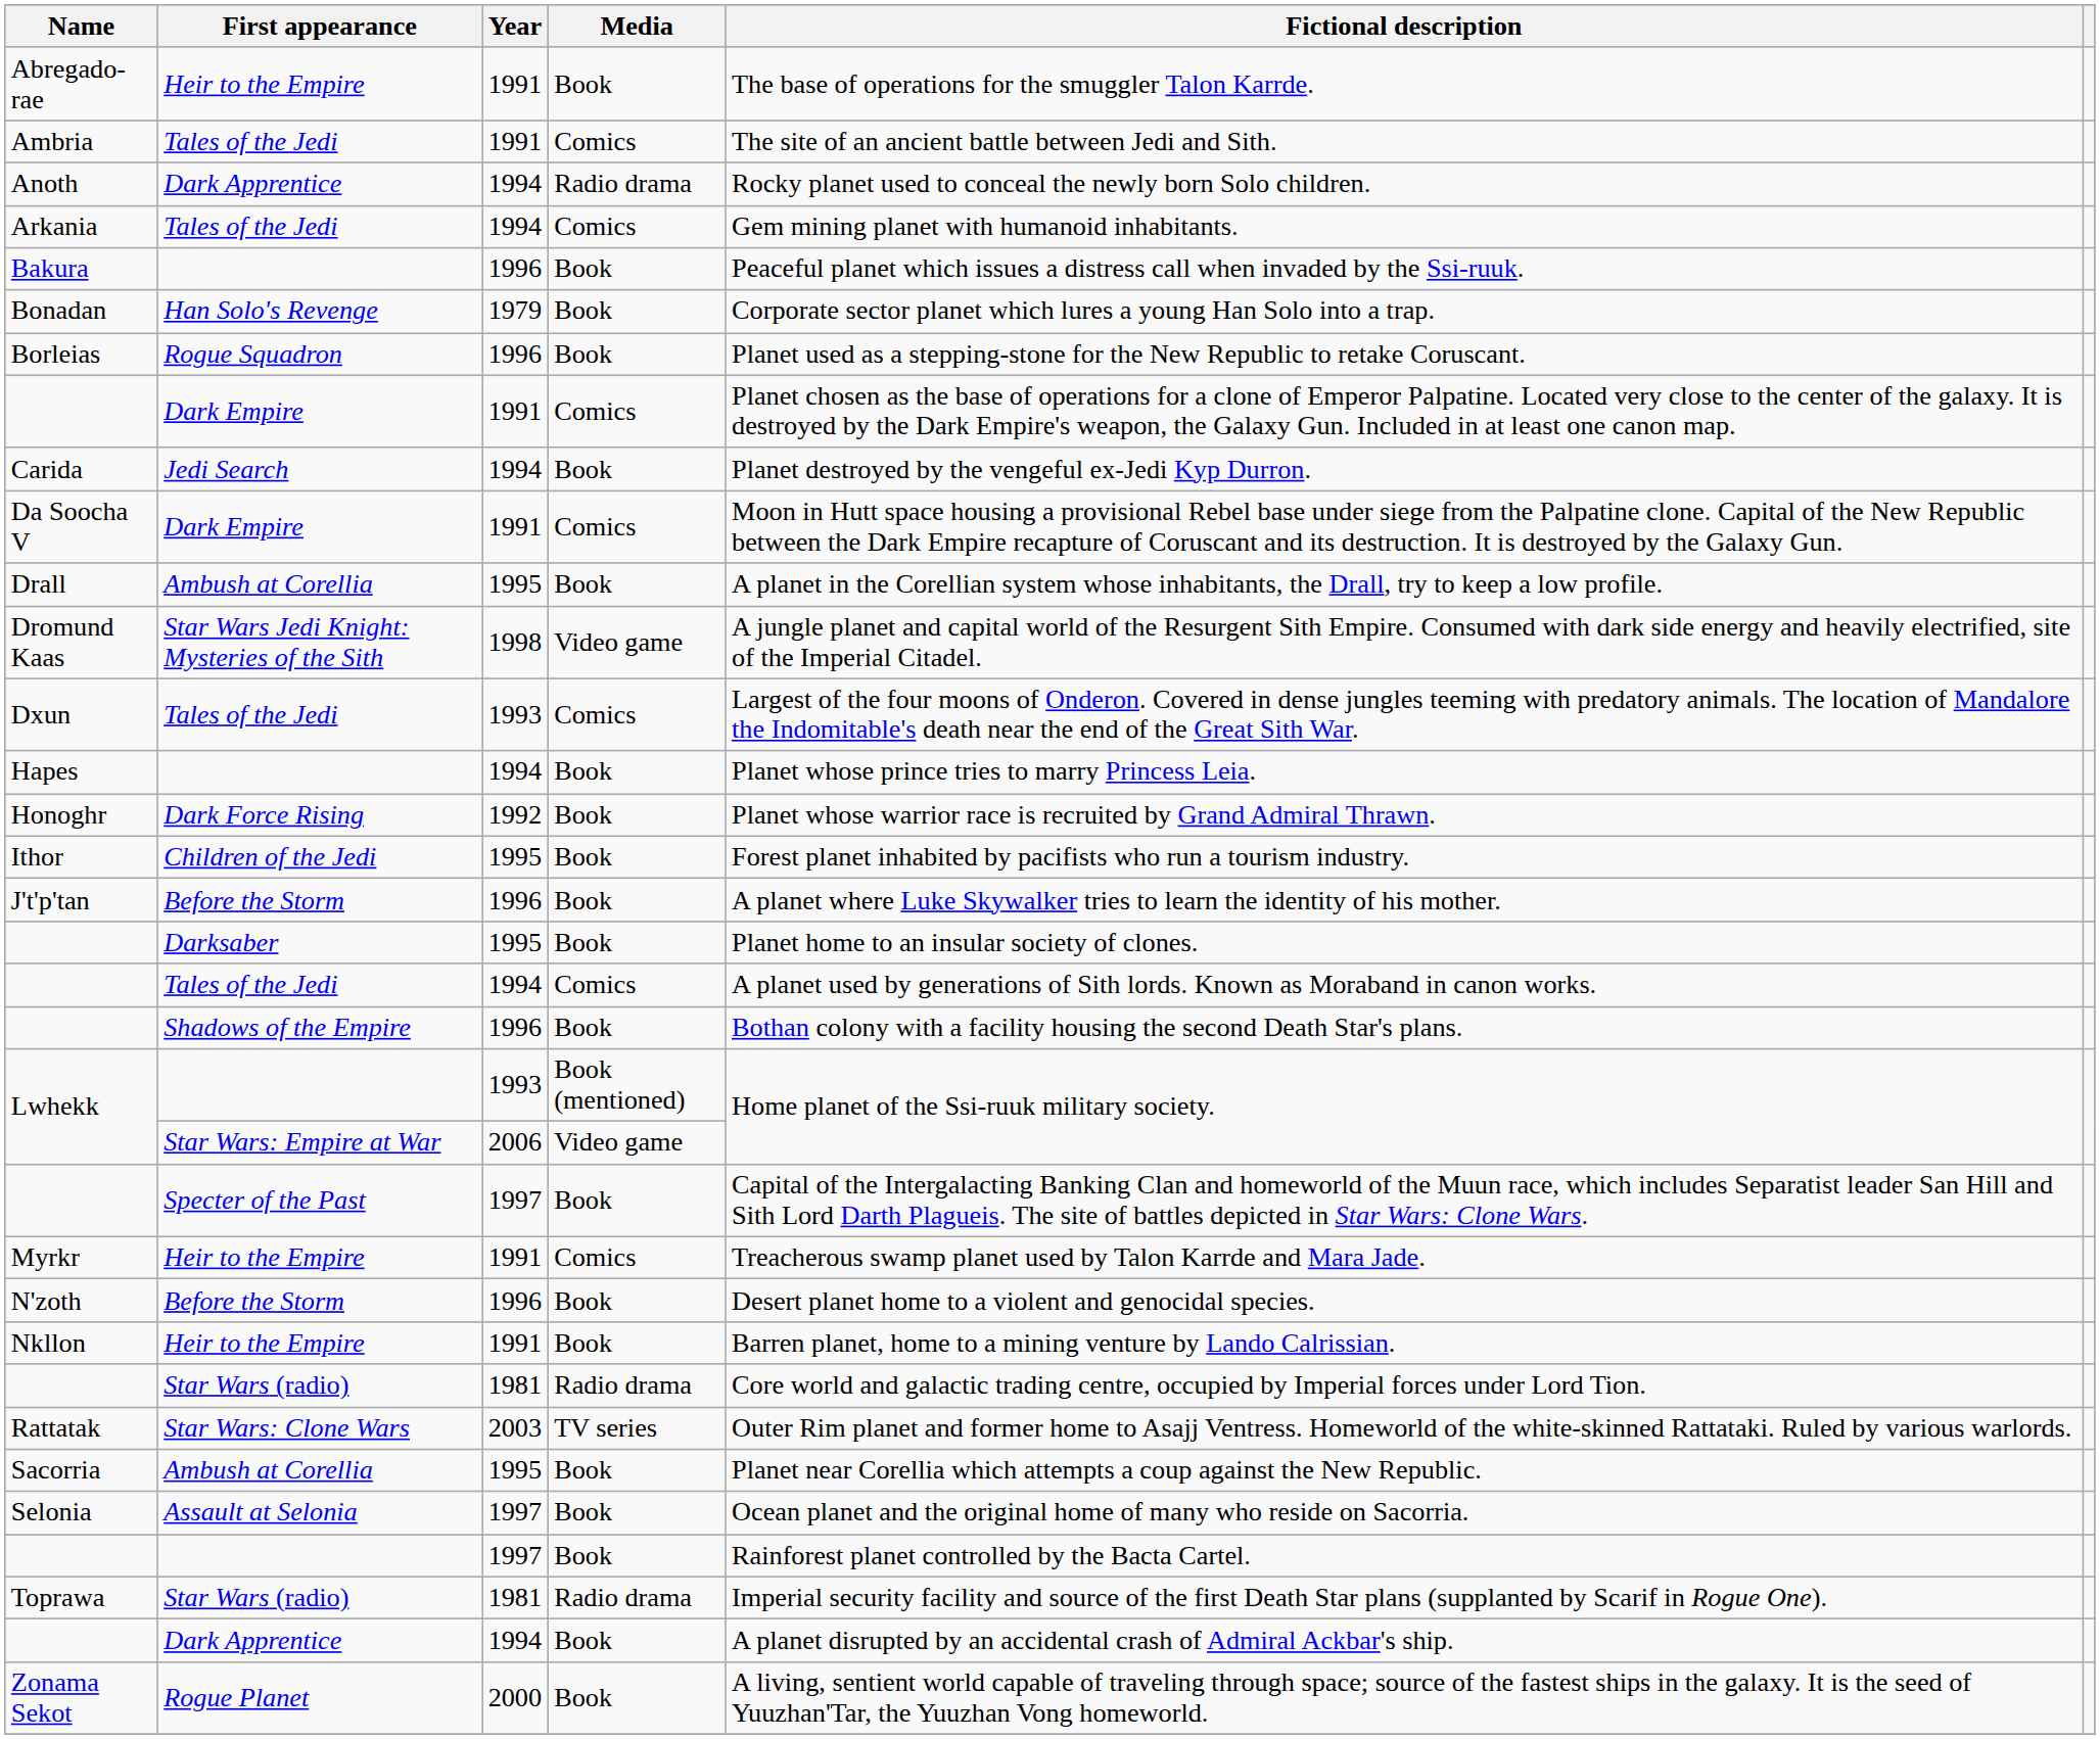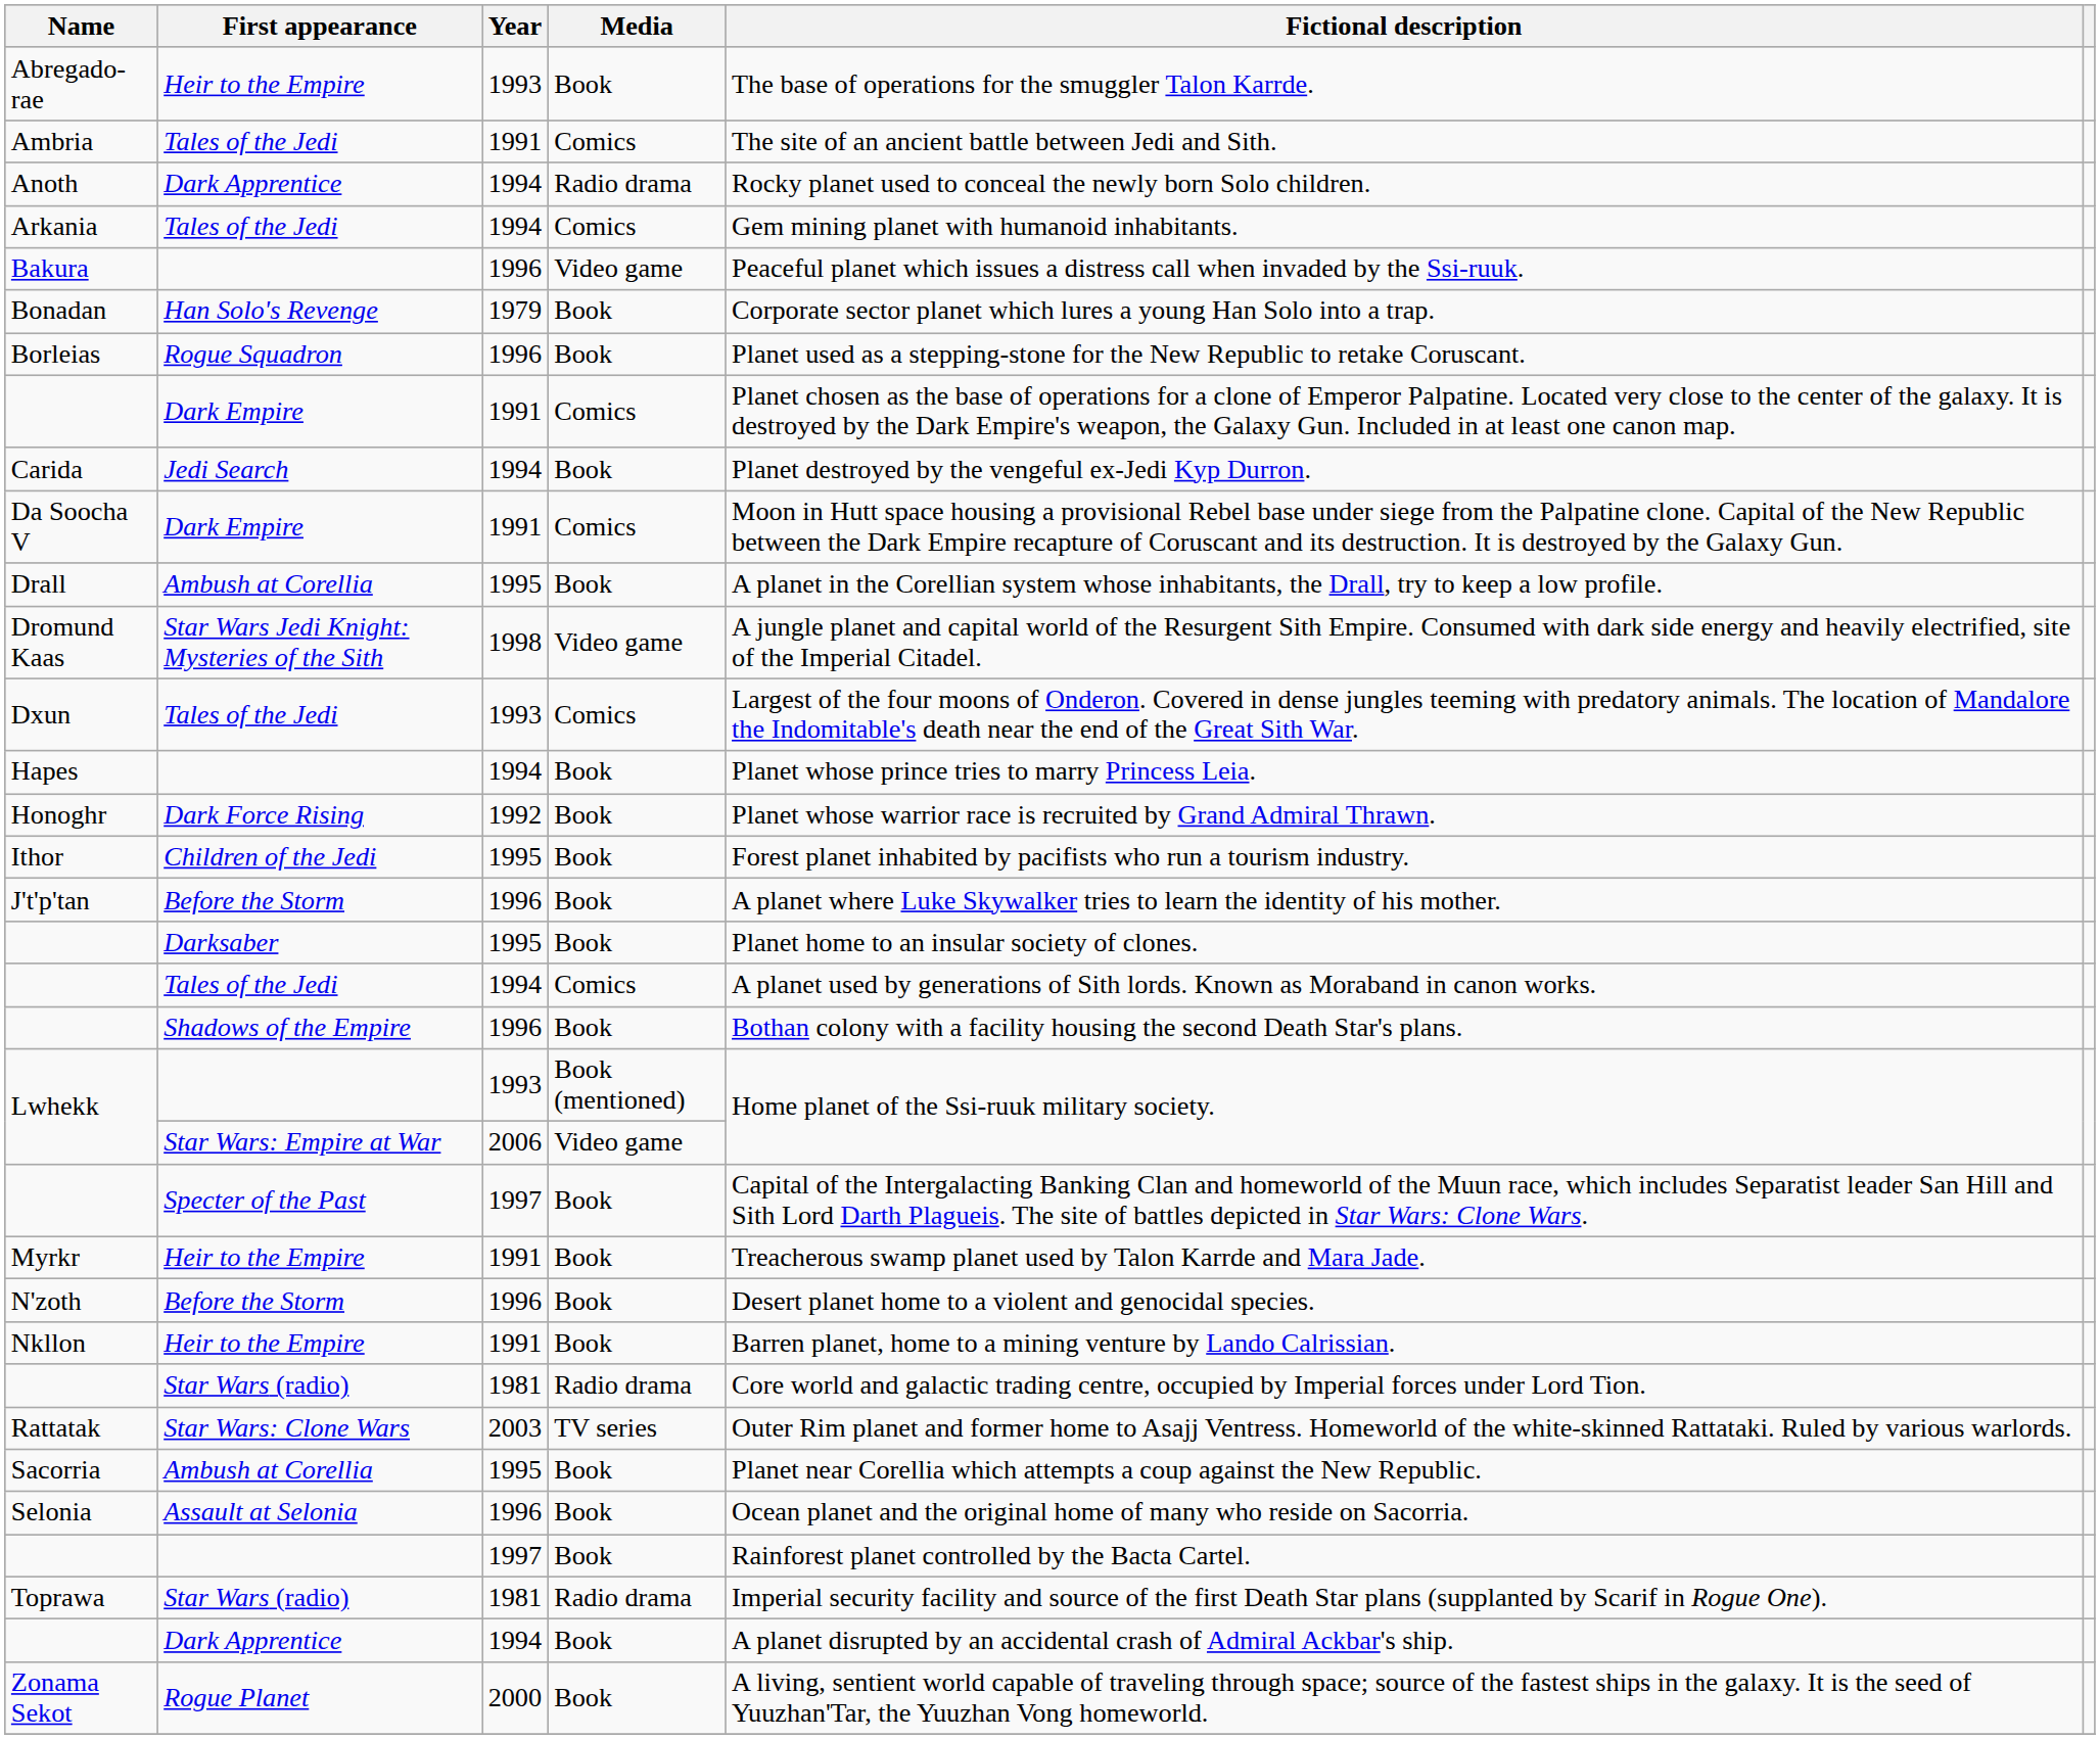Abregado-rae | Year: 1991 -> 1993
Bakura | Media: Book -> Video game
Myrkr | Media: Comics -> Book
Selonia | Year: 1997 -> 1996
